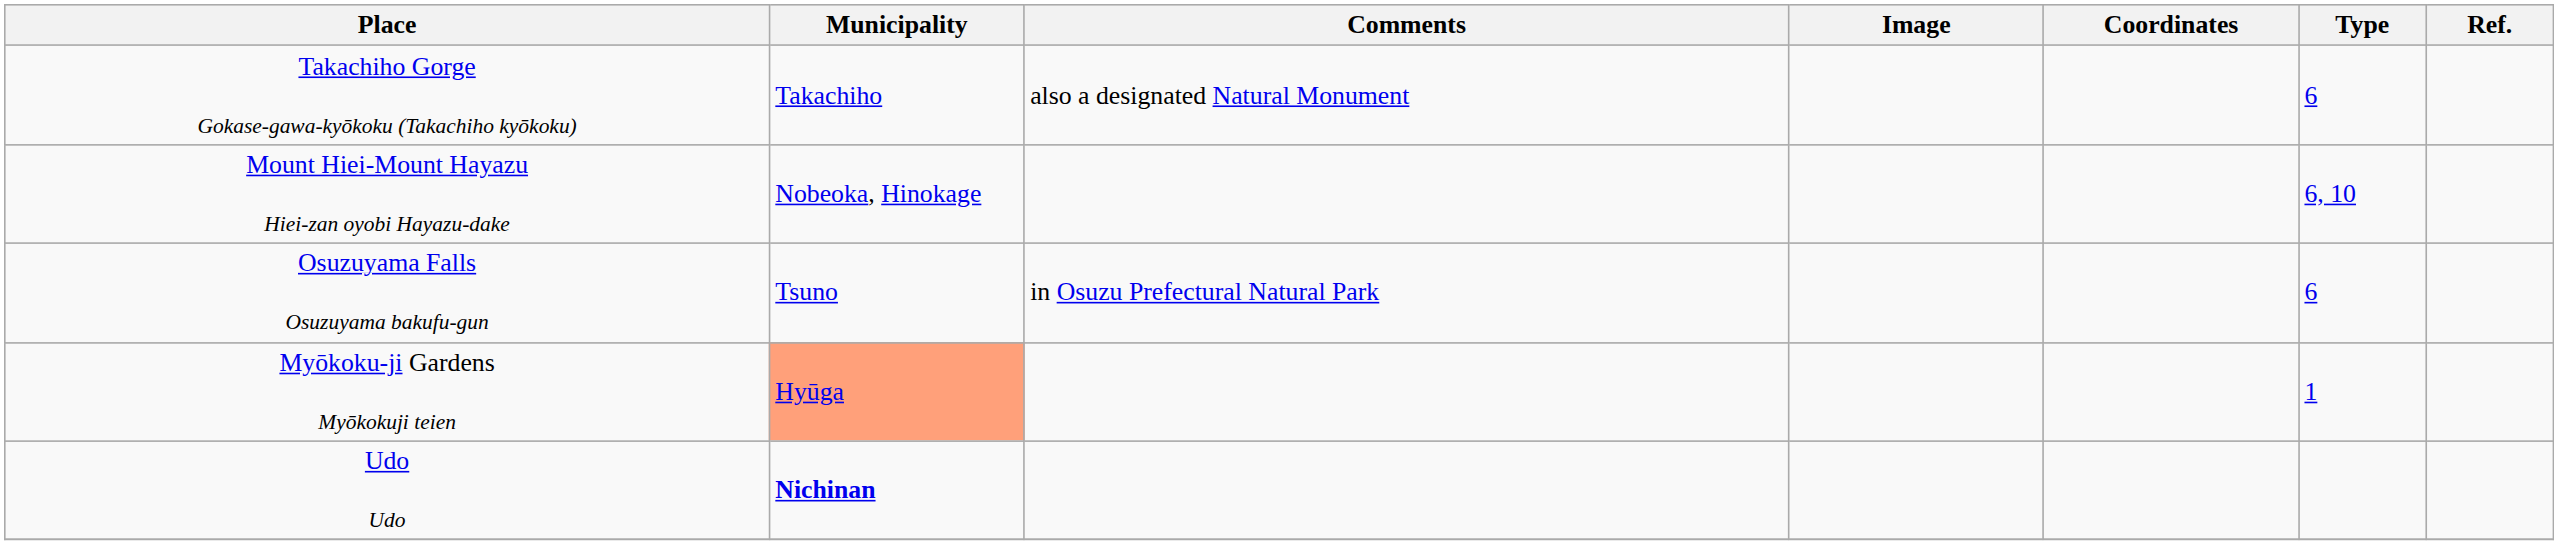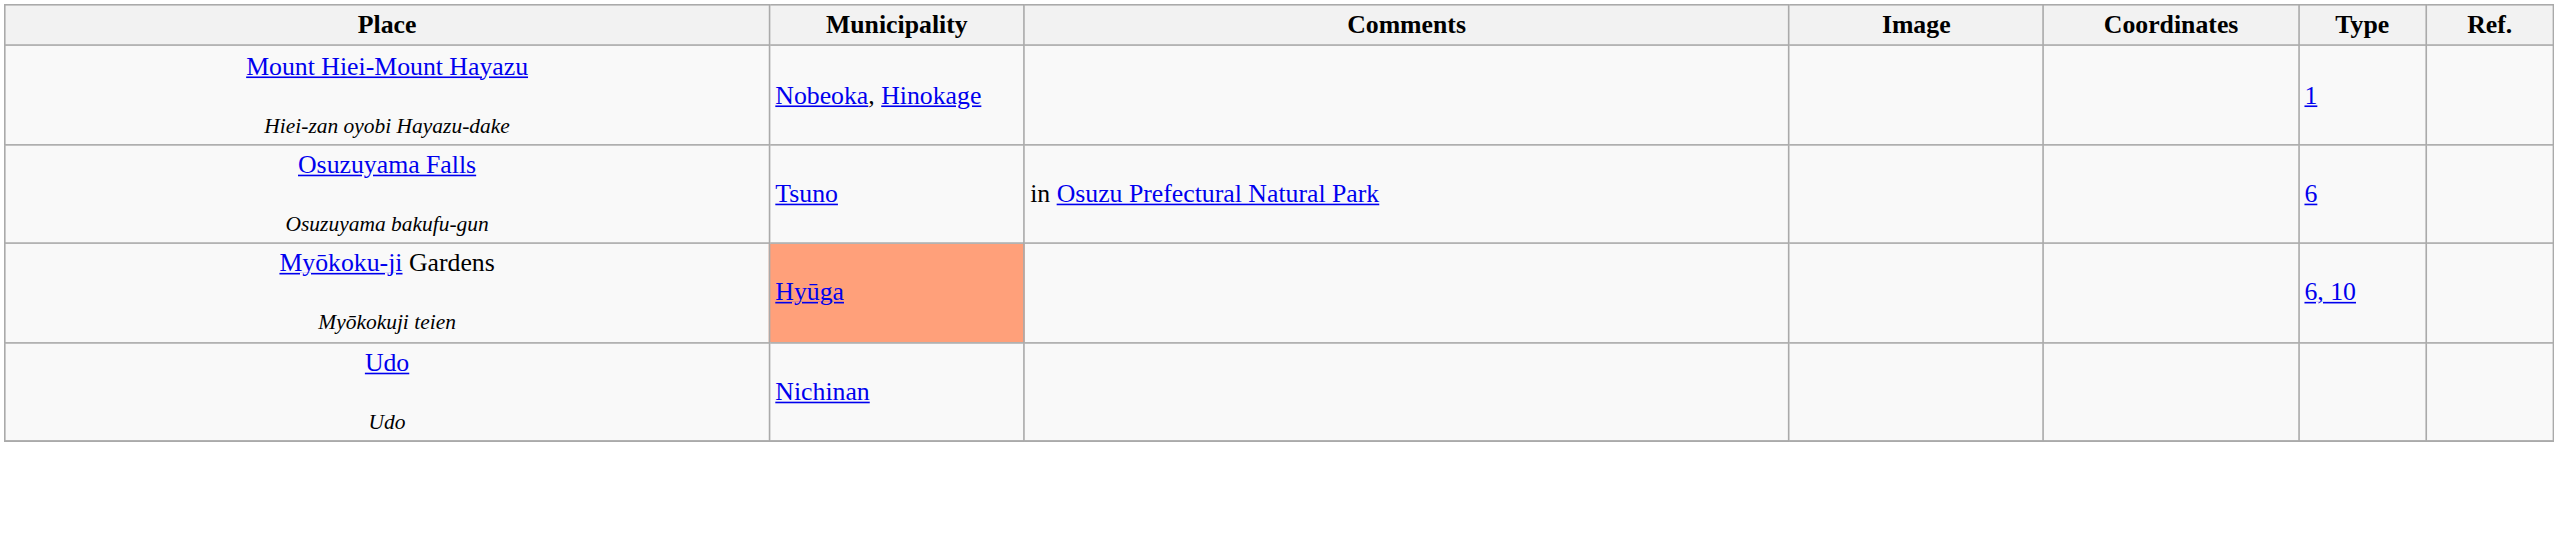- row: Takachiho Gorge Gokase-gawa-kyōkoku (Takachiho kyōkoku) | Takachiho | also a designated Natural Monument | 6
Mount Hiei-Mount Hayazu Hiei-zan oyobi Hayazu-dake | Type: 6, 10 -> 1
Myōkoku-ji Gardens Myōkokuji teien | Type: 1 -> 6, 10
Udo Udo | Municipality: bold -> normal
